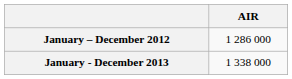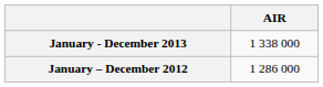rows swapped: January – December 2012 <-> January - December 2013
